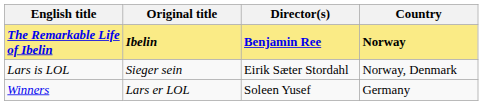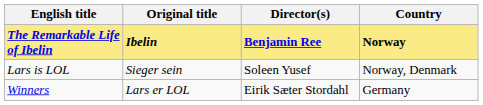Lars is LOL | Director(s): Eirik Sæter Stordahl -> Soleen Yusef
Winners | Director(s): Soleen Yusef -> Eirik Sæter Stordahl
